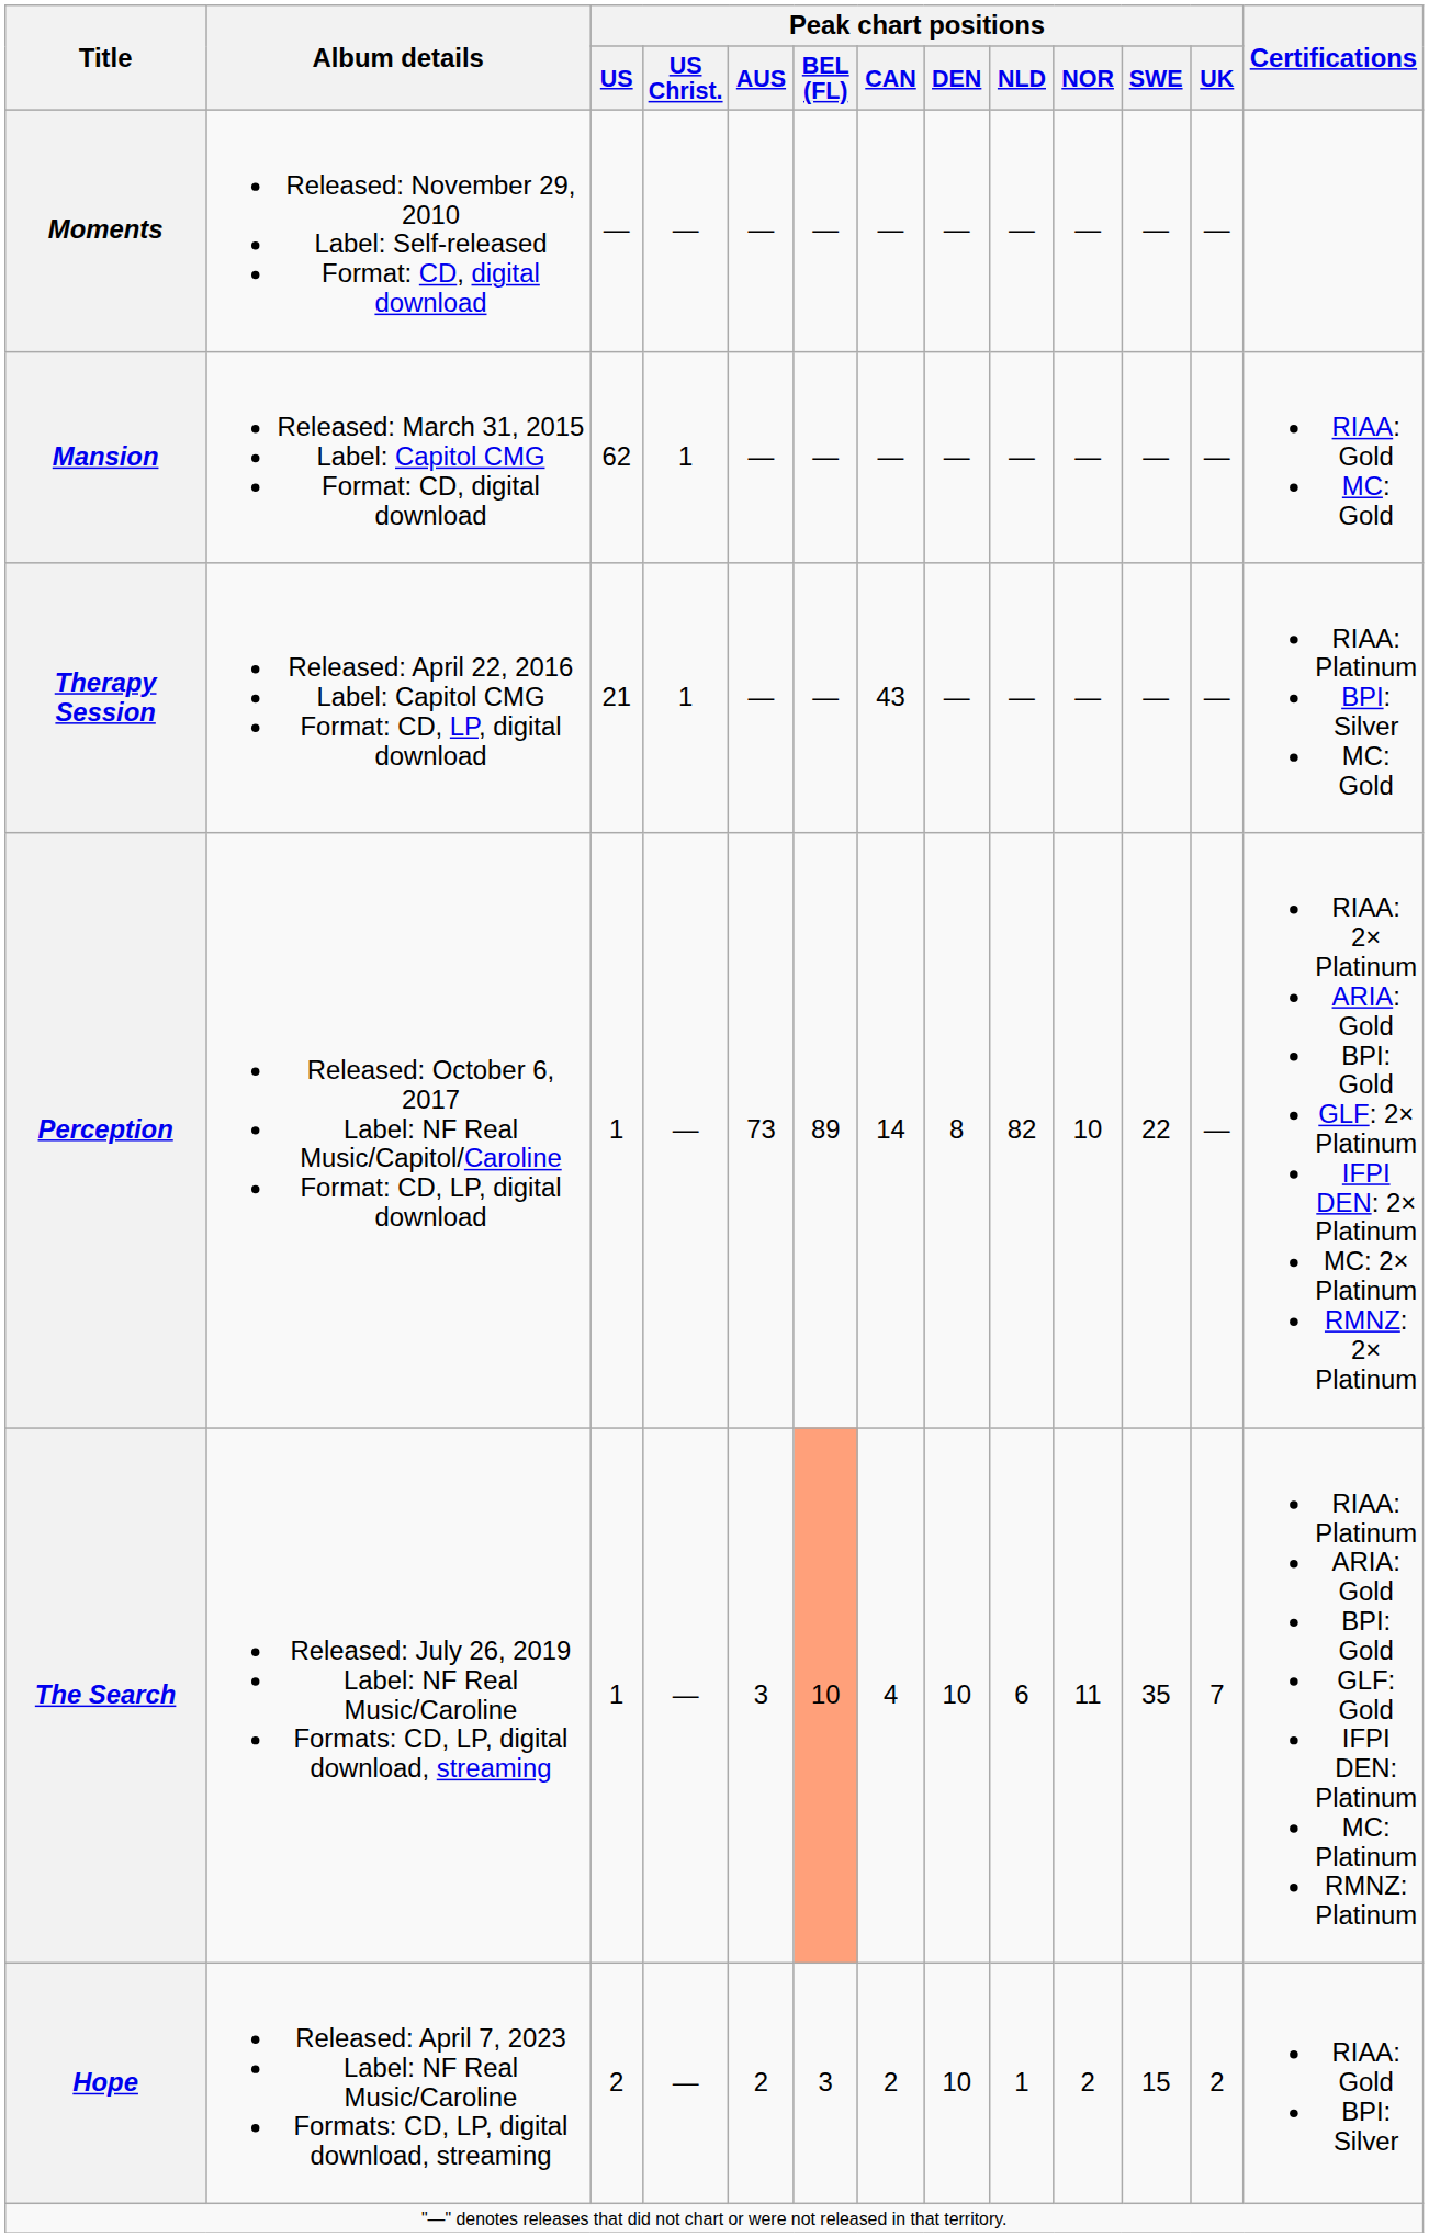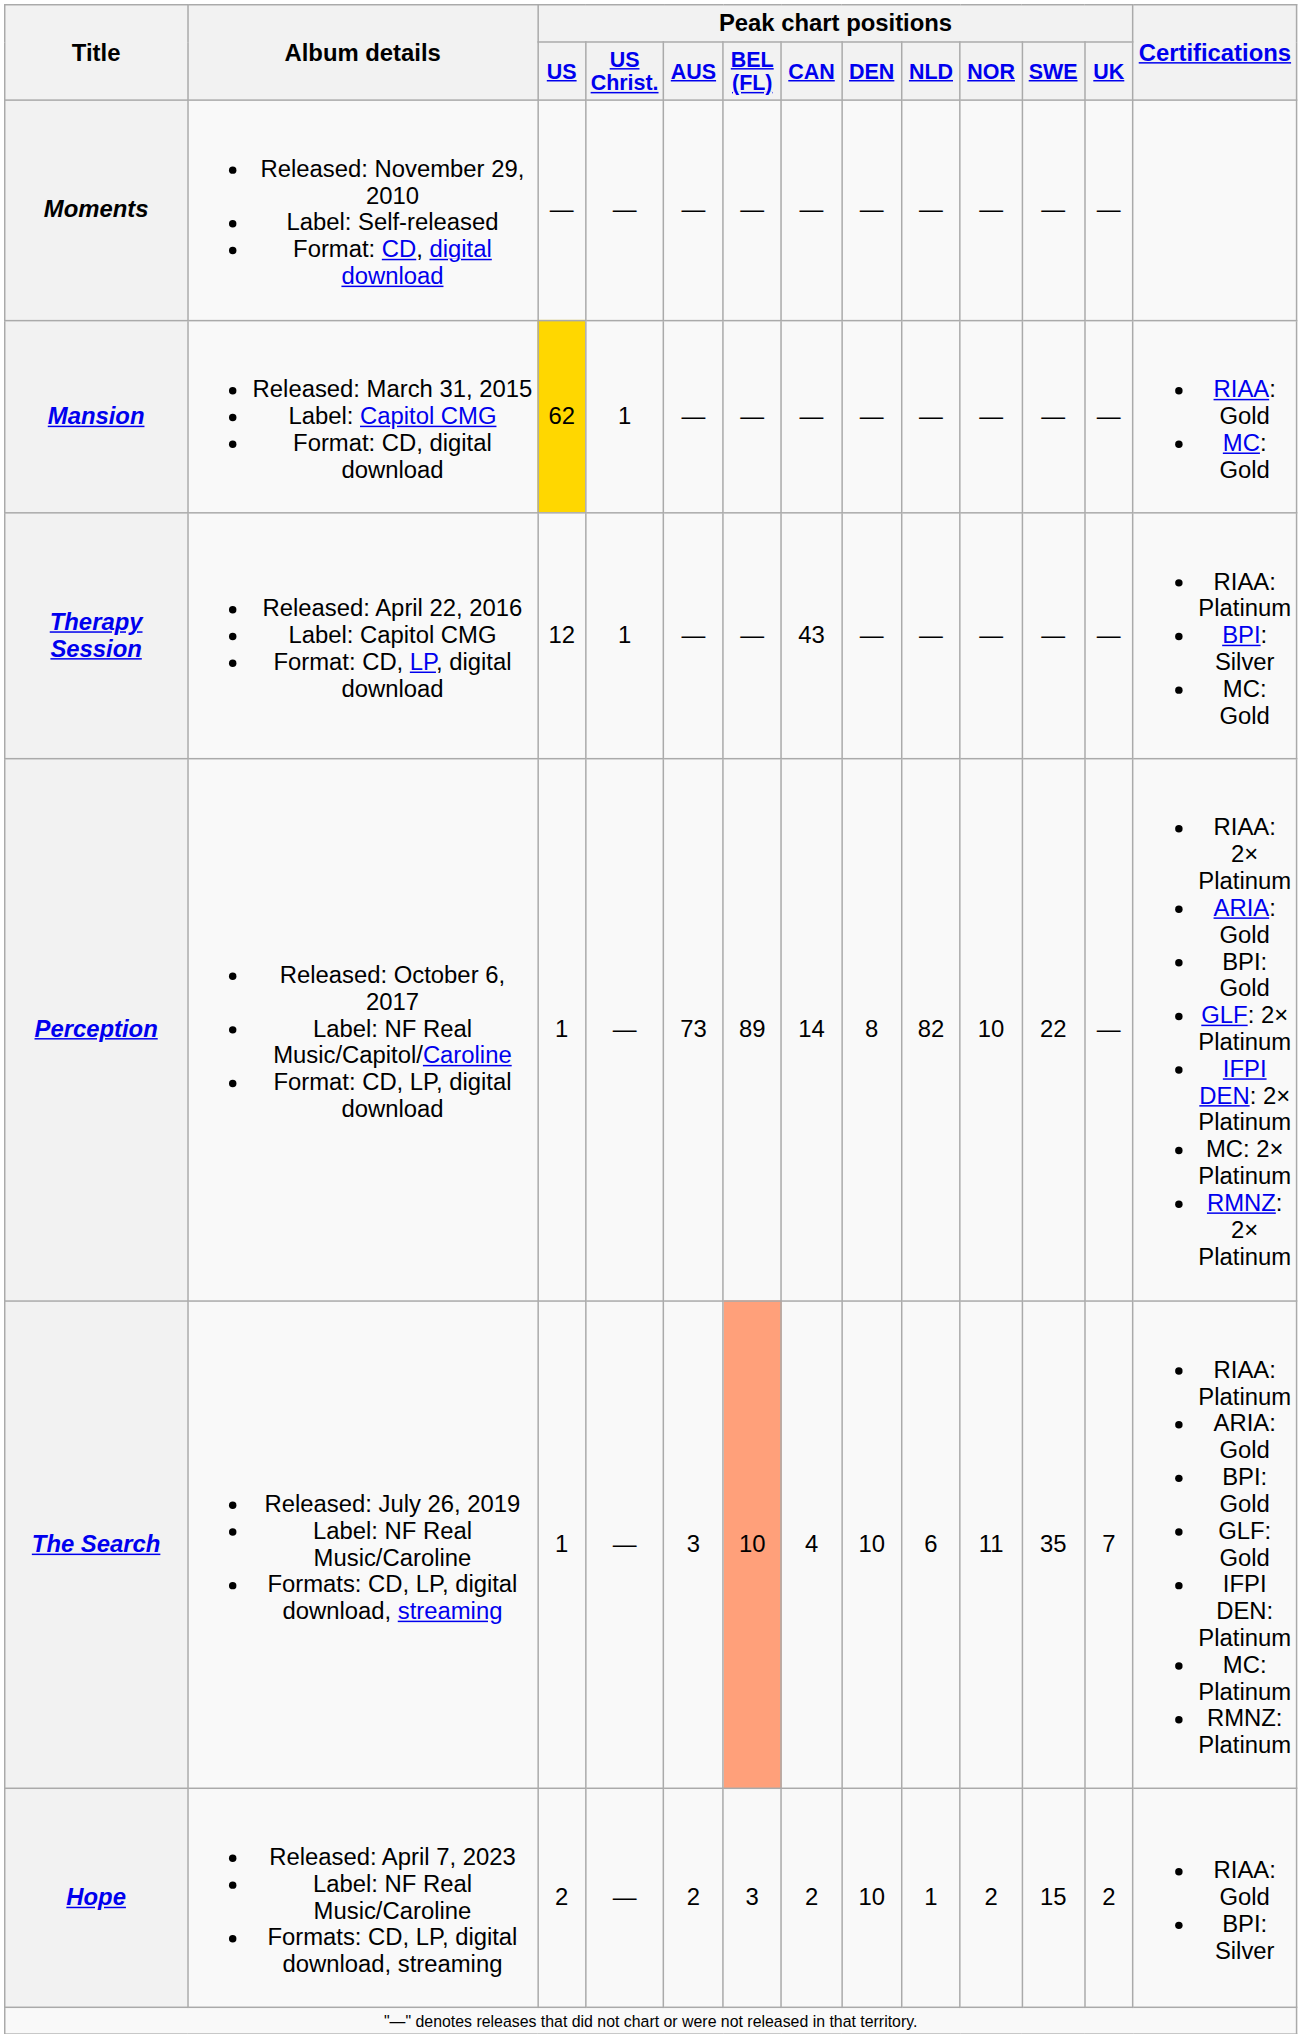Mansion | Peak chart positions / US: no background -> gold background
Therapy Session | Peak chart positions / US: 21 -> 12
